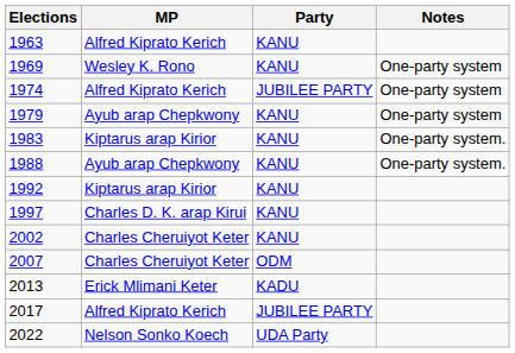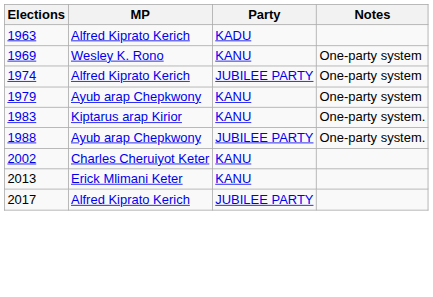1963 | Party: KANU -> KADU
1988 | Party: KANU -> JUBILEE PARTY
- row: 1992 | Kiptarus arap Kirior | KANU
- row: 1997 | Charles D. K. arap Kirui | KANU
- row: 2007 | Charles Cheruiyot Keter | ODM
2013 | Party: KADU -> KANU
- row: 2022 | Nelson Sonko Koech | UDA Party
